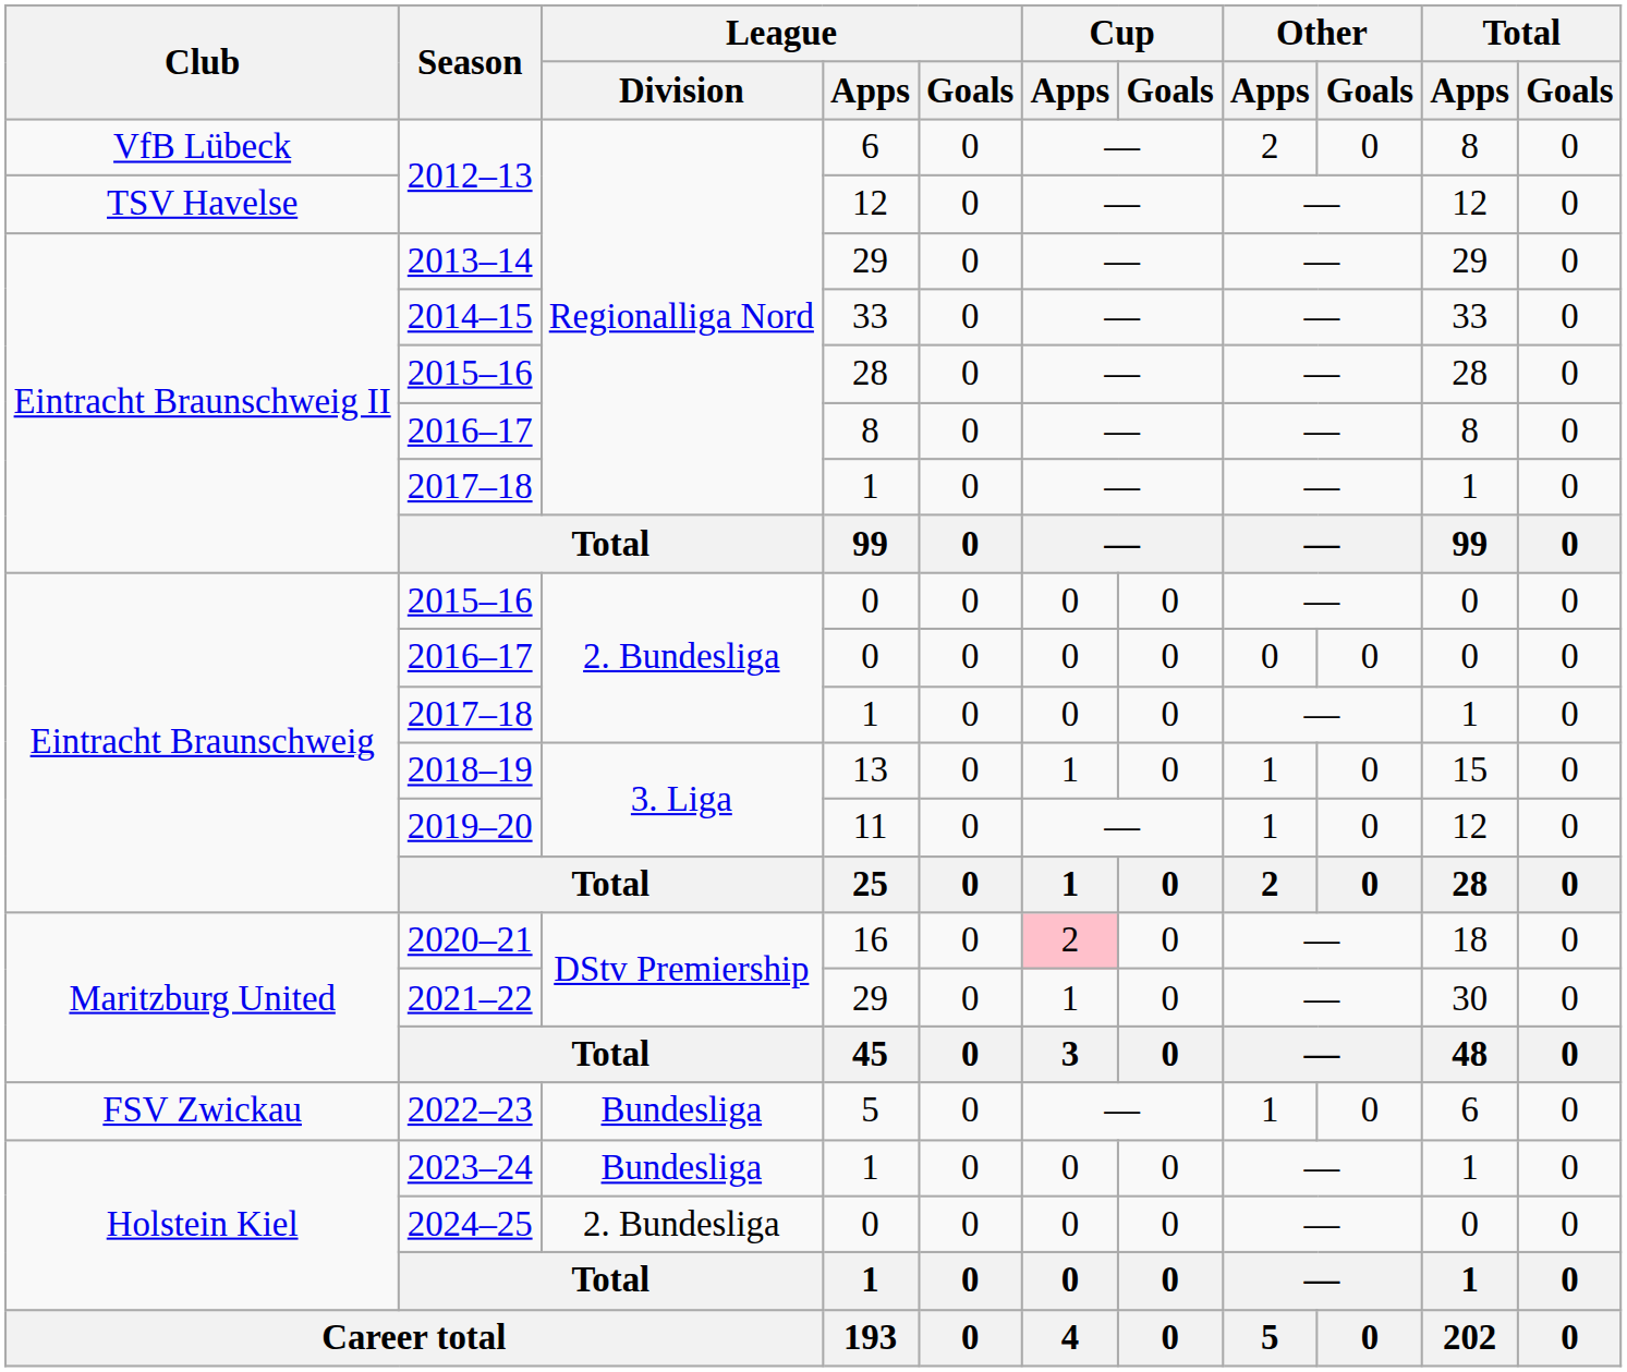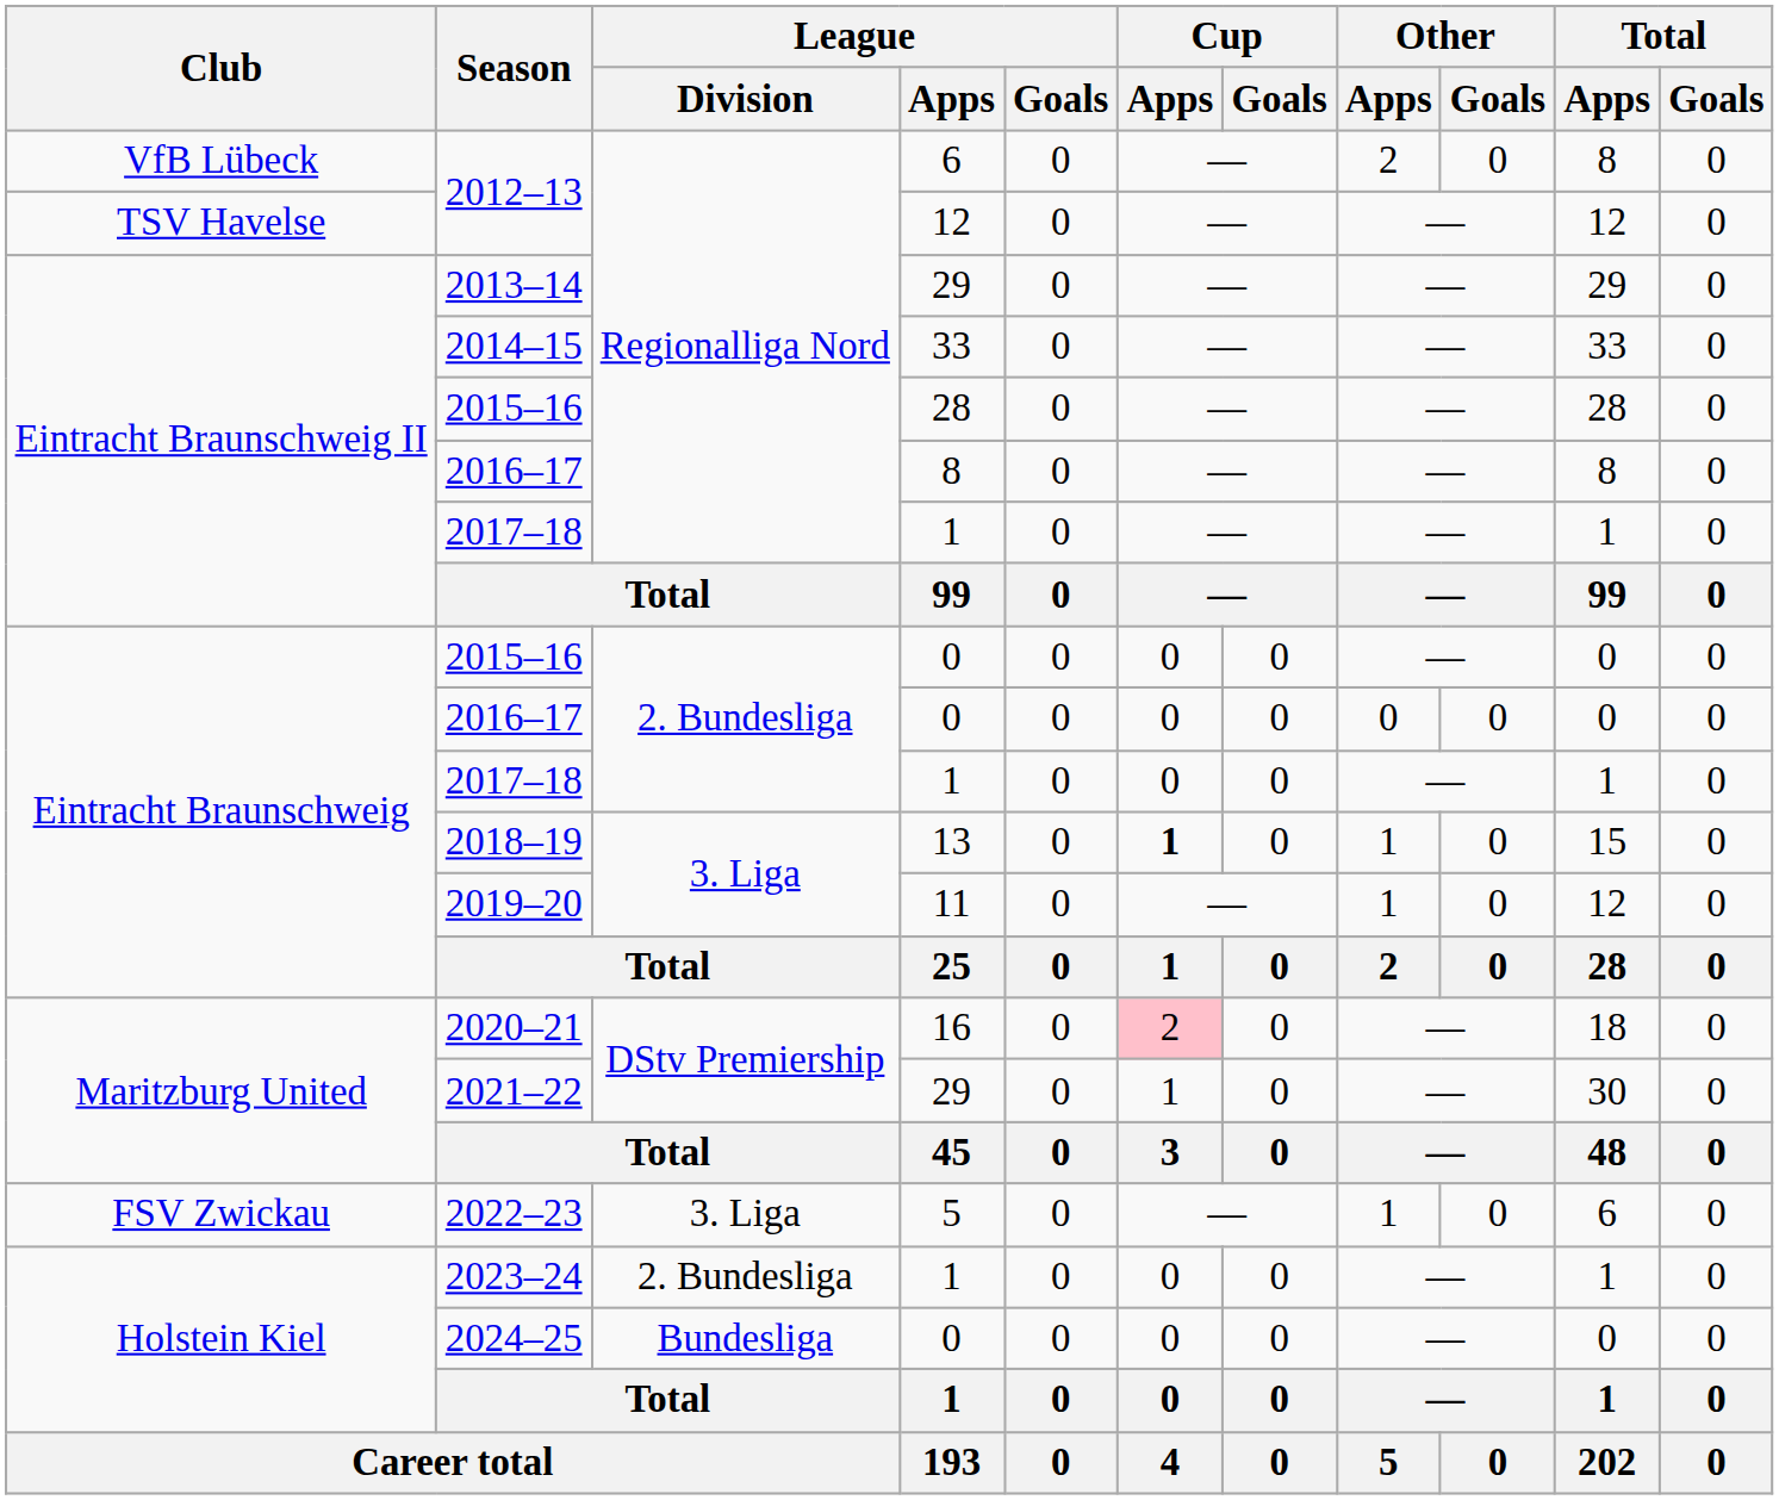2018–19 | Cup / Apps: normal -> bold
2022–23 | League / Division: Bundesliga -> 3. Liga
2023–24 | League / Division: Bundesliga -> 2. Bundesliga
2024–25 | League / Division: 2. Bundesliga -> Bundesliga
